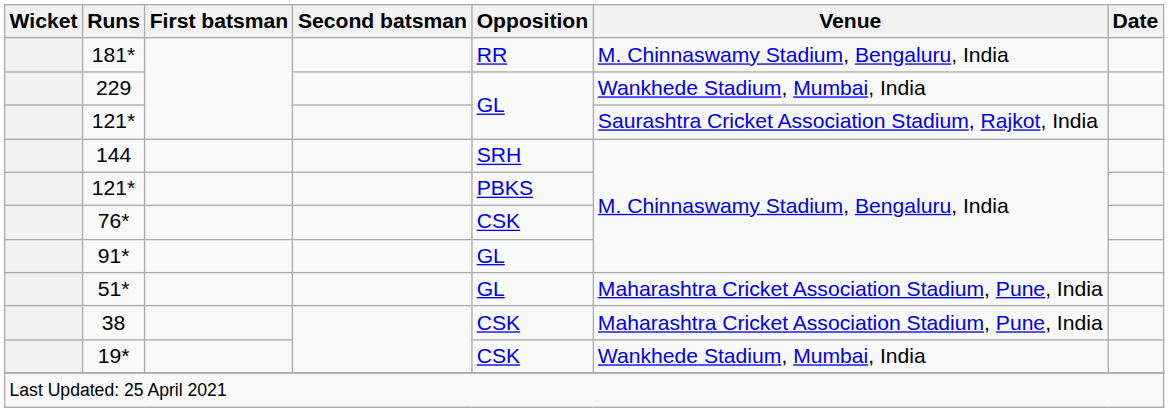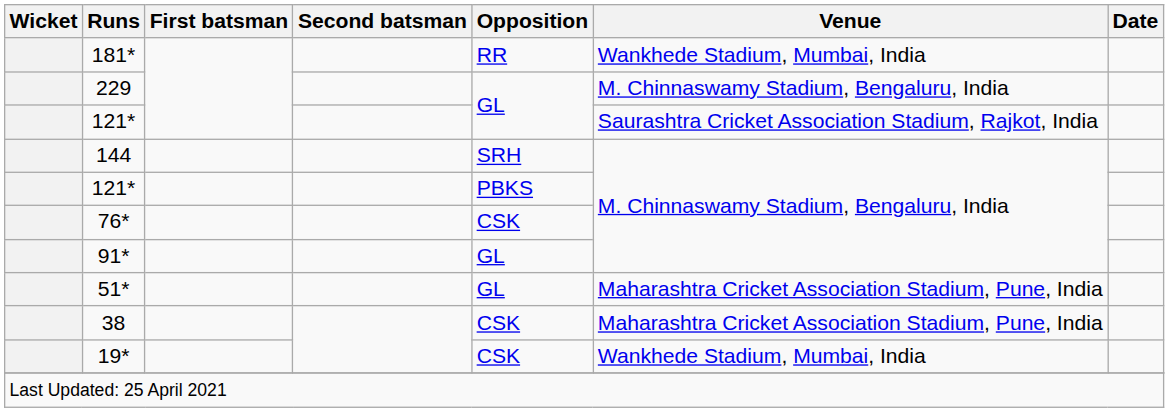181* | Venue: M. Chinnaswamy Stadium, Bengaluru, India -> Wankhede Stadium, Mumbai, India
229 | Venue: Wankhede Stadium, Mumbai, India -> M. Chinnaswamy Stadium, Bengaluru, India
